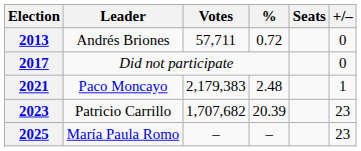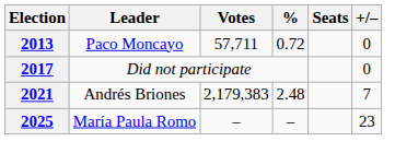2013 | Leader: Andrés Briones -> Paco Moncayo
2021 | Leader: Paco Moncayo -> Andrés Briones
2021 | +/–: 1 -> 7
- row: 2023 | Patricio Carrillo | 1,707,682 | 20.39 | 23
